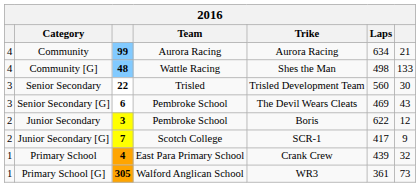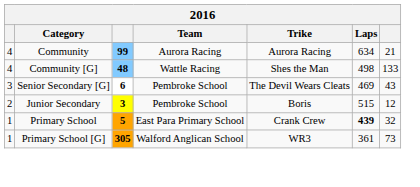- row: 3 | Senior Secondary | 22 | Trisled | Trisled Development Team | 560 | 30
Junior Secondary | Laps: 622 -> 515
- row: 2 | Junior Secondary [G] | 7 | Scotch College | SCR-1 | 417 | 9
Primary School | column 3: 4 -> 5
Primary School | Laps: normal -> bold
